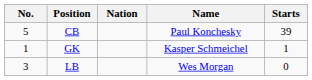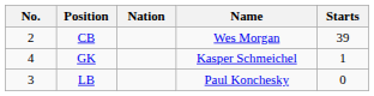CB | No.: 5 -> 2
CB | Name: Paul Konchesky -> Wes Morgan
GK | No.: 1 -> 4
LB | Name: Wes Morgan -> Paul Konchesky
